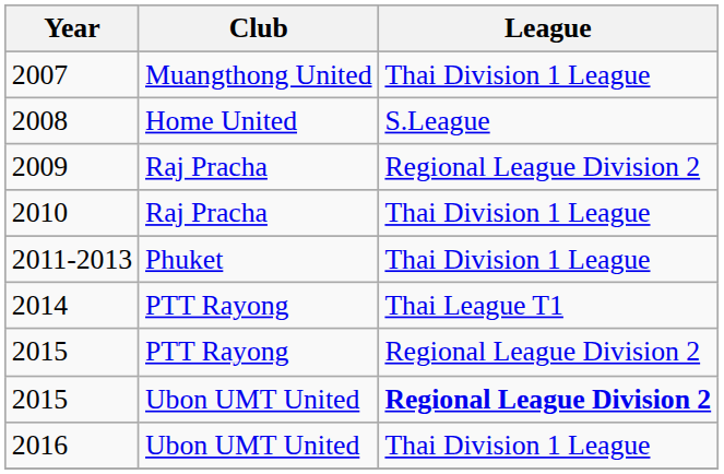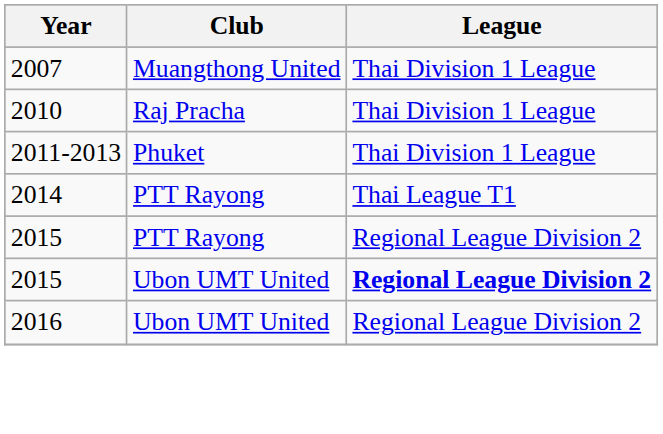- row: 2008 | Home United | S.League
- row: 2009 | Raj Pracha | Regional League Division 2
2016 | League: Thai Division 1 League -> Regional League Division 2
